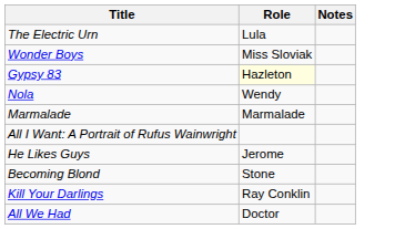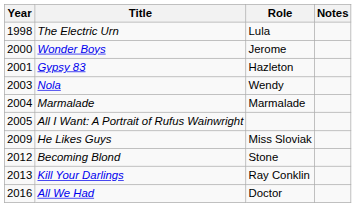+ column: Year | 1998 | 2000 | 2001 | 2003 | 2004 | 2005 | 2009 | 2012 | 2013 | 2016
Wonder Boys | Role: Miss Sloviak -> Jerome
Gypsy 83 | Role: lightyellow background -> no background
He Likes Guys | Role: Jerome -> Miss Sloviak
